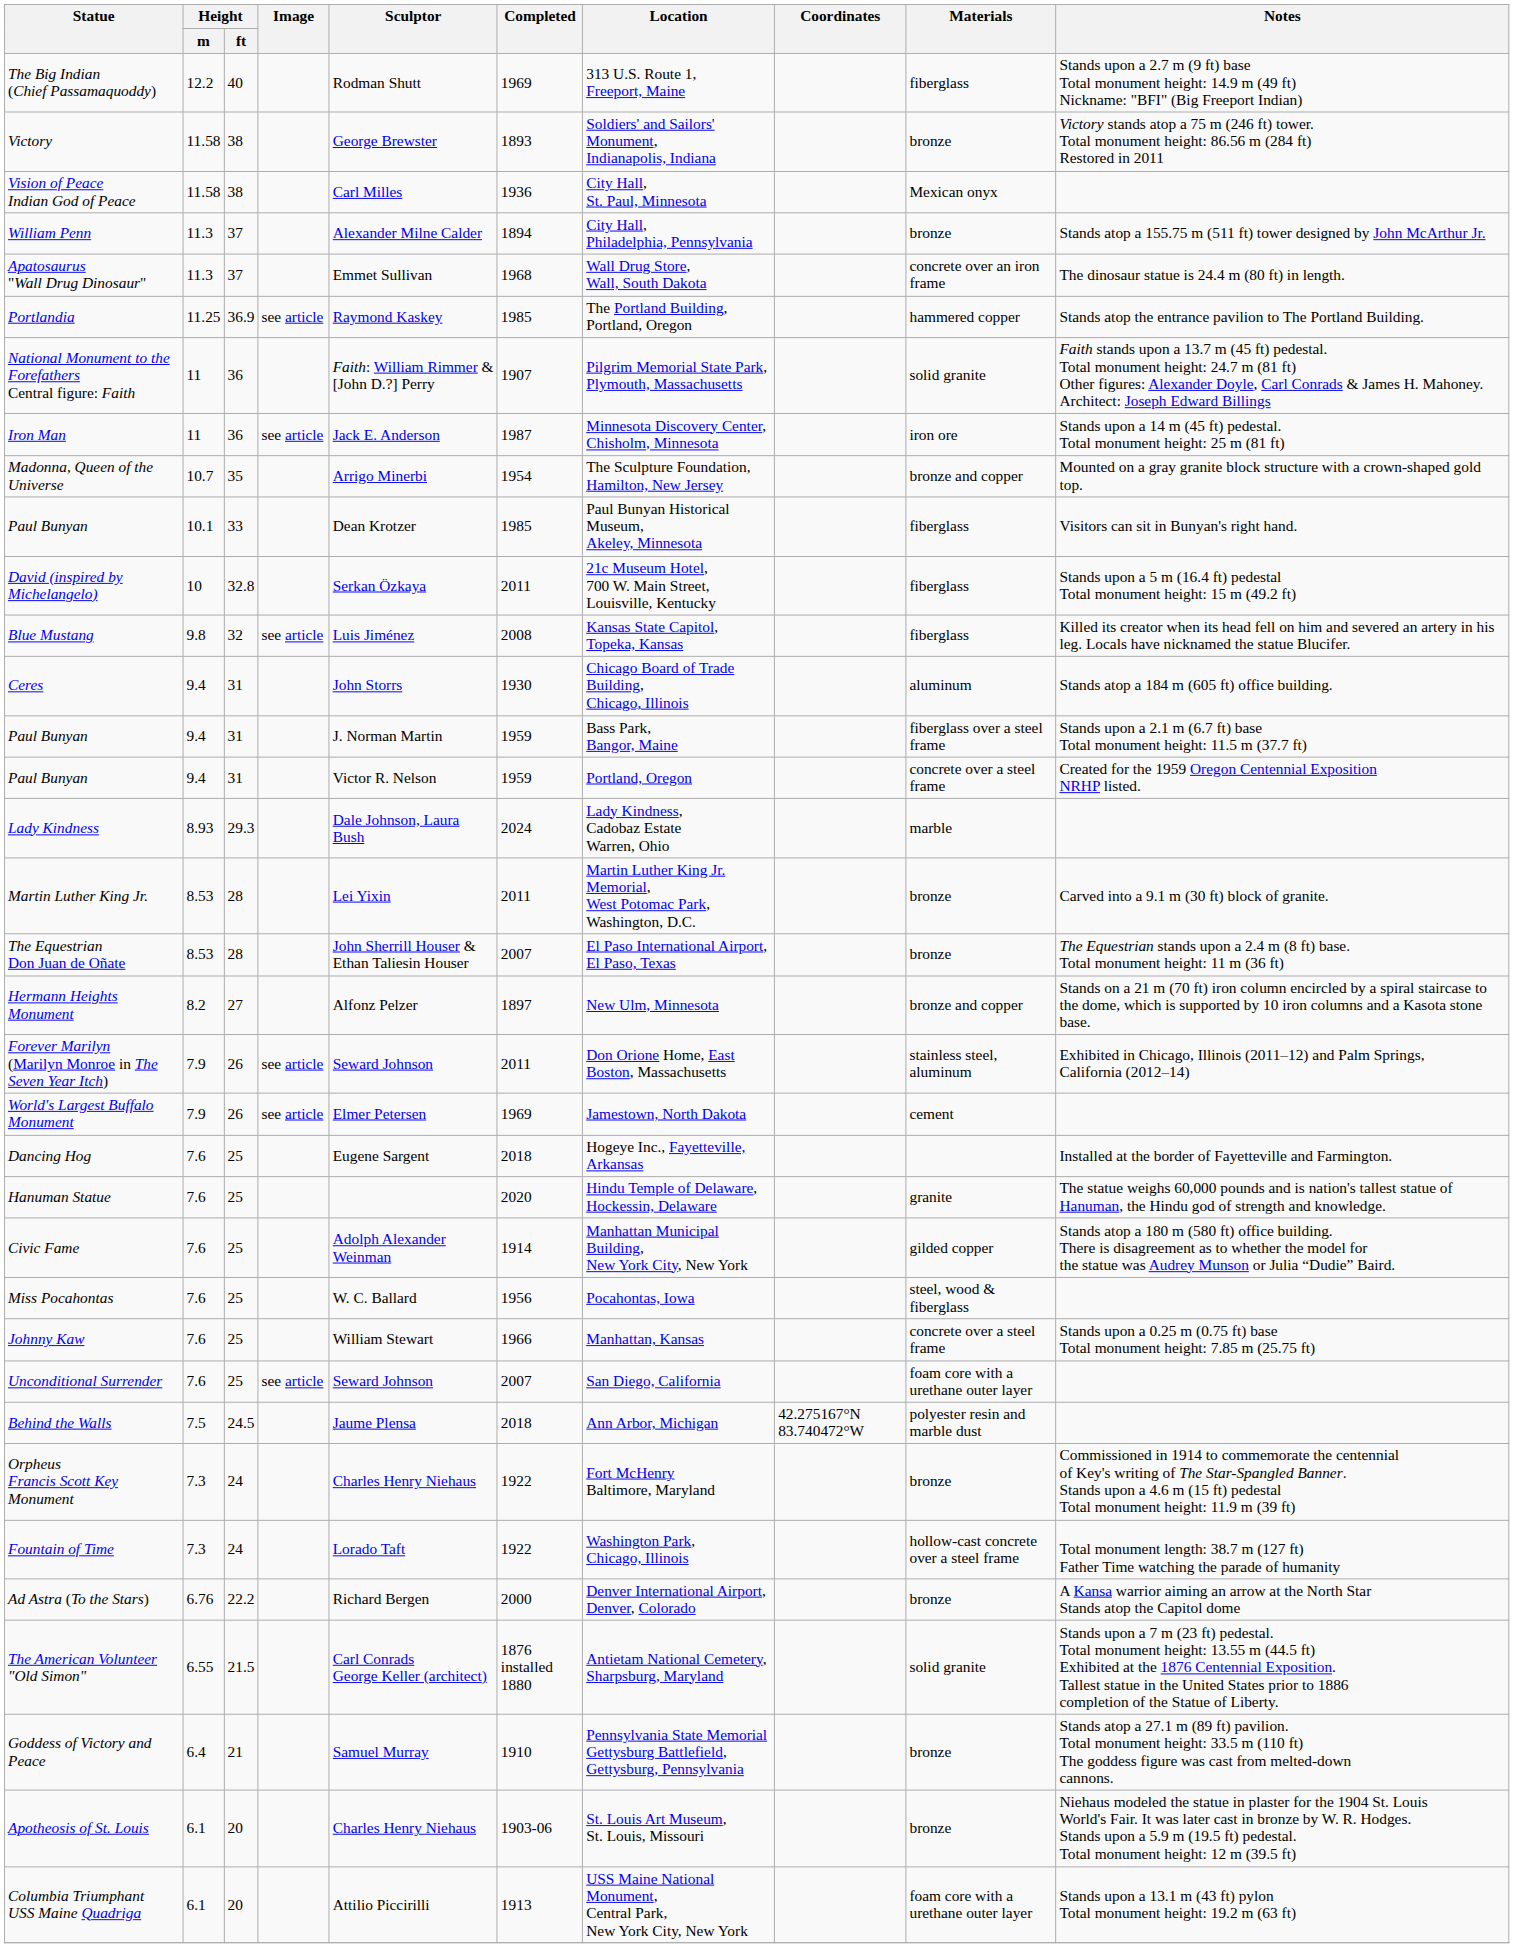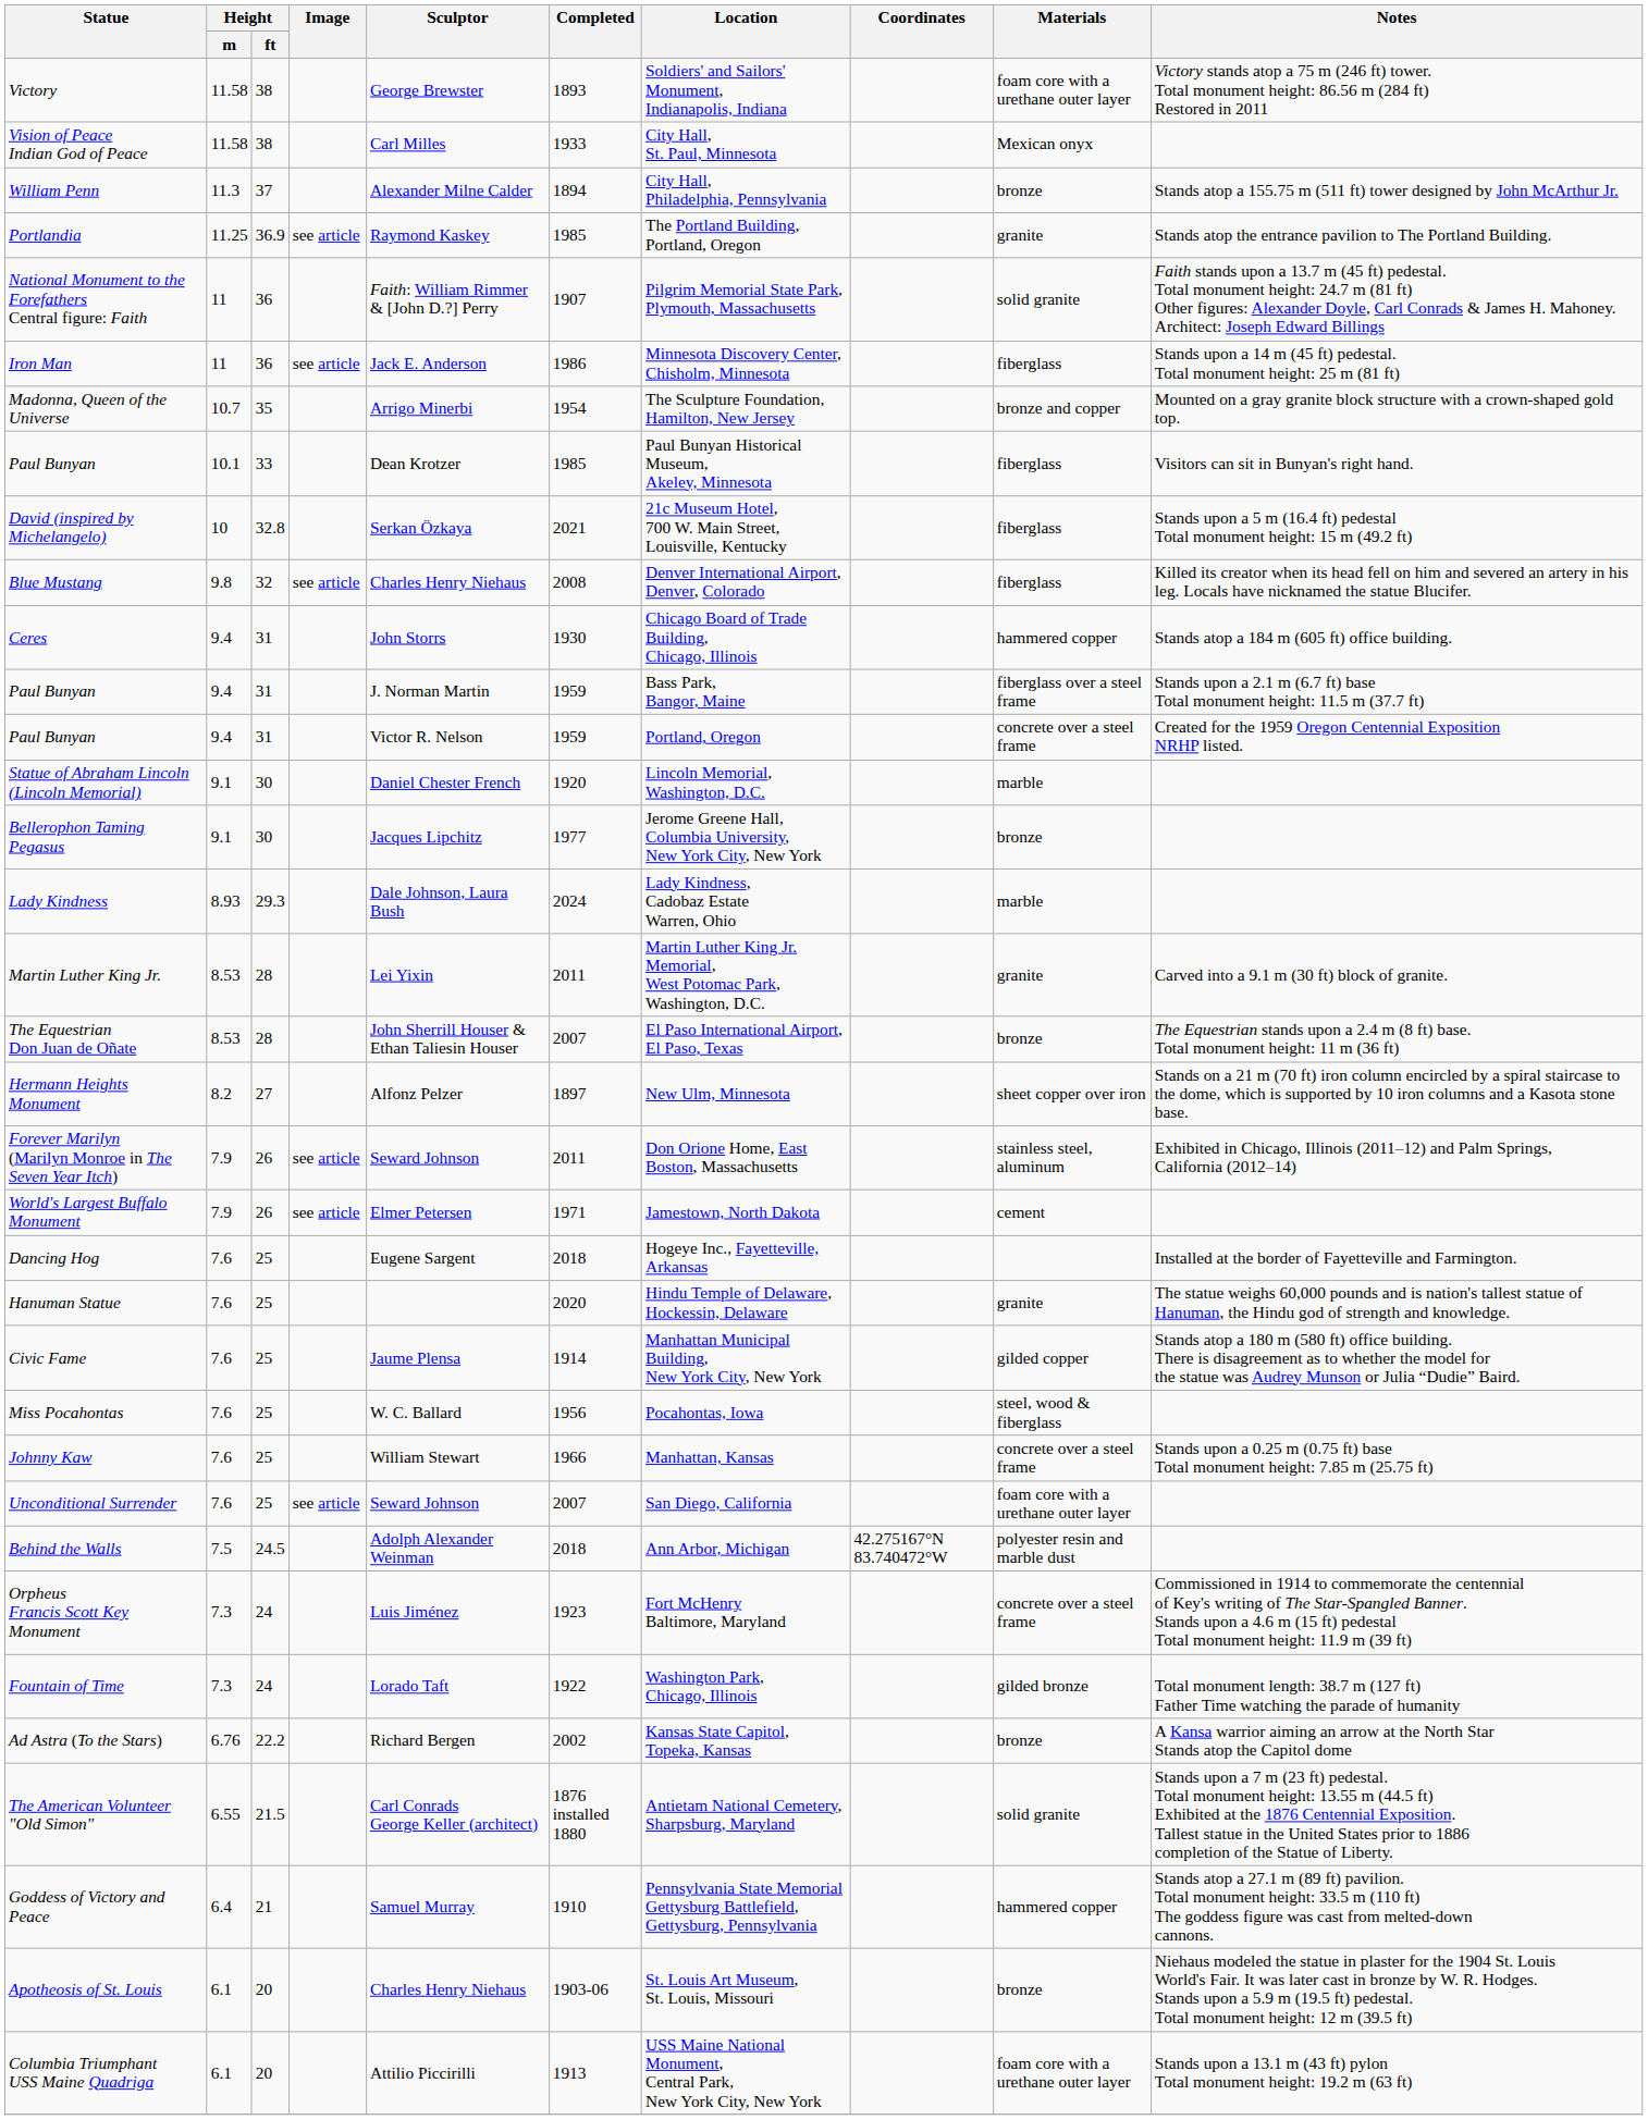- row: The Big Indian (Chief Passamaquoddy) | 12.2 | 40 | Rodman Shutt | 1969 | 313 U.S. Route 1, Freeport, Maine | fiberglass | Stands upon a 2.7 m (9 ft) base Total monument height: 14.9 m (49 ft) Nickname: "BFI" (Big Freeport Indian)
Victory | Materials: bronze -> foam core with a urethane outer layer
Vision of Peace Indian God of Peace | Completed: 1936 -> 1933
- row: Apatosaurus "Wall Drug Dinosaur" | 11.3 | 37 | Emmet Sullivan | 1968 | Wall Drug Store, Wall, South Dakota | concrete over an iron frame | The dinosaur statue is 24.4 m (80 ft) in length.
Portlandia | Materials: hammered copper -> granite
Iron Man | Completed: 1987 -> 1986
Iron Man | Materials: iron ore -> fiberglass
David (inspired by Michelangelo) | Completed: 2011 -> 2021
Blue Mustang | Sculptor: Luis Jiménez -> Charles Henry Niehaus
Blue Mustang | Location: Kansas State Capitol, Topeka, Kansas -> Denver International Airport, Denver, Colorado
Ceres | Materials: aluminum -> hammered copper
+ row: Statue of Abraham Lincoln (Lincoln Memorial) | 9.1 | 30 | Daniel Chester French | 1920 | Lincoln Memorial, Washington, D.C. | marble
+ row: Bellerophon Taming Pegasus | 9.1 | 30 | Jacques Lipchitz | 1977 | Jerome Greene Hall, Columbia University, New York City, New York | bronze
Martin Luther King Jr. | Materials: bronze -> granite
Hermann Heights Monument | Materials: bronze and copper -> sheet copper over iron
World's Largest Buffalo Monument | Completed: 1969 -> 1971
Civic Fame | Sculptor: Adolph Alexander Weinman -> Jaume Plensa
Behind the Walls | Sculptor: Jaume Plensa -> Adolph Alexander Weinman
Orpheus Francis Scott Key Monument | Sculptor: Charles Henry Niehaus -> Luis Jiménez
Orpheus Francis Scott Key Monument | Completed: 1922 -> 1923
Orpheus Francis Scott Key Monument | Materials: bronze -> concrete over a steel frame
Fountain of Time | Materials: hollow-cast concrete over a steel frame -> gilded bronze
Ad Astra (To the Stars) | Completed: 2000 -> 2002
Ad Astra (To the Stars) | Location: Denver International Airport, Denver, Colorado -> Kansas State Capitol, Topeka, Kansas
Goddess of Victory and Peace | Materials: bronze -> hammered copper
